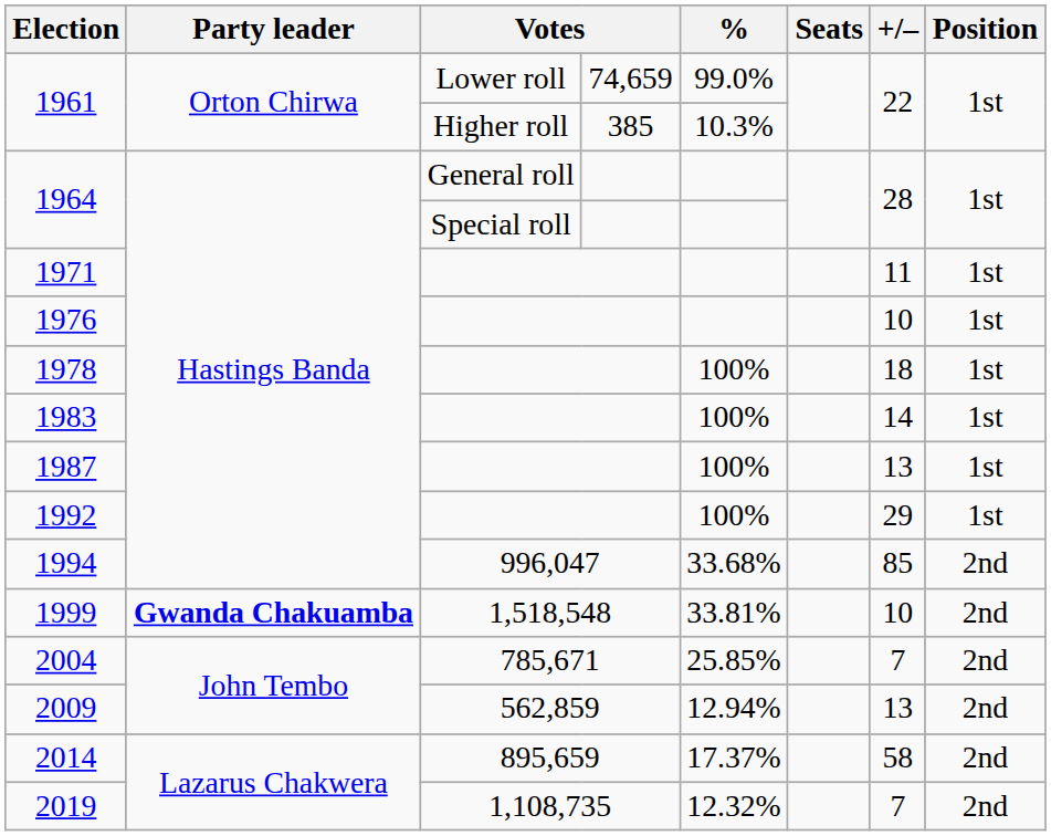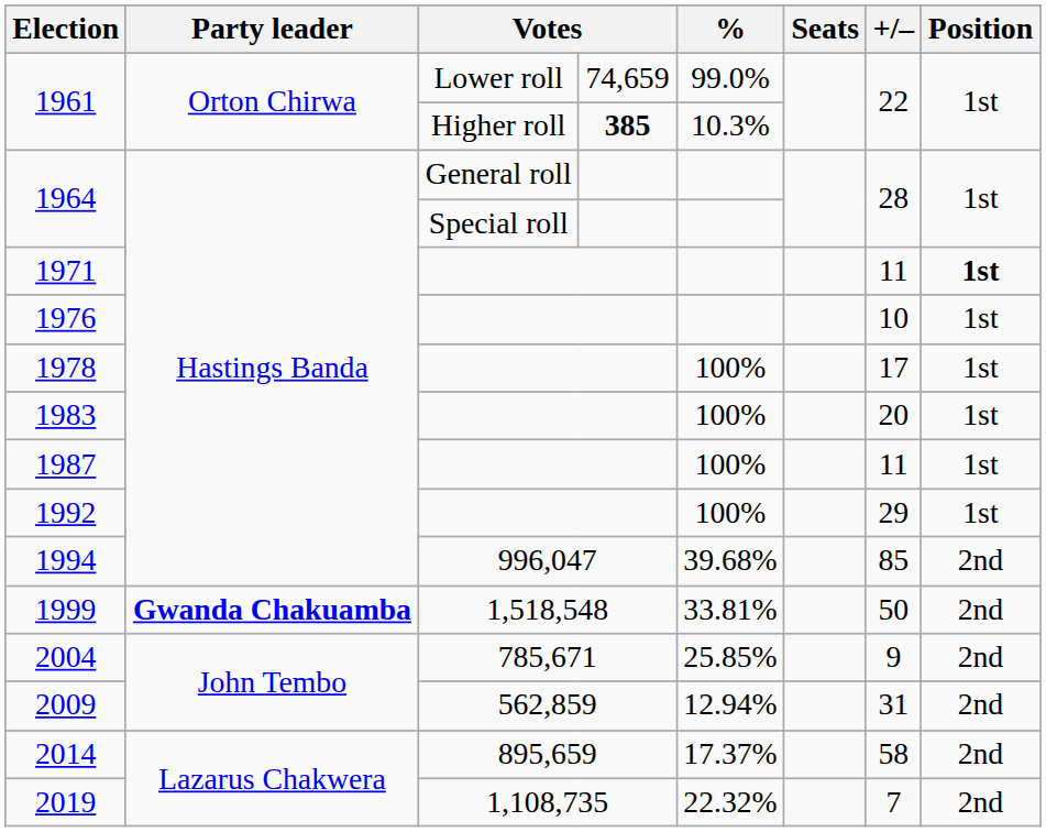1961 / Higher roll | column 4: normal -> bold
1971 | Position: normal -> bold
1978 | +/–: 18 -> 17
1983 | +/–: 14 -> 20
1987 | +/–: 13 -> 11
1994 | %: 33.68% -> 39.68%
1999 | +/–: 10 -> 50
2004 | +/–: 7 -> 9
2009 | +/–: 13 -> 31
2019 | %: 12.32% -> 22.32%
